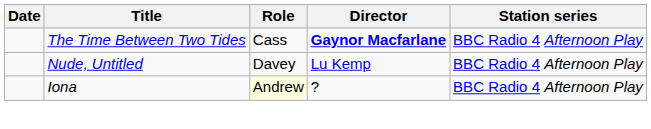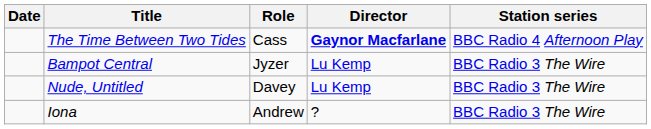+ row: Bampot Central | Jyzer | Lu Kemp | BBC Radio 3 The Wire
Nude, Untitled | Station series: BBC Radio 4 Afternoon Play -> BBC Radio 3 The Wire
Iona | Role: lightyellow background -> no background
Iona | Station series: BBC Radio 4 Afternoon Play -> BBC Radio 3 The Wire
